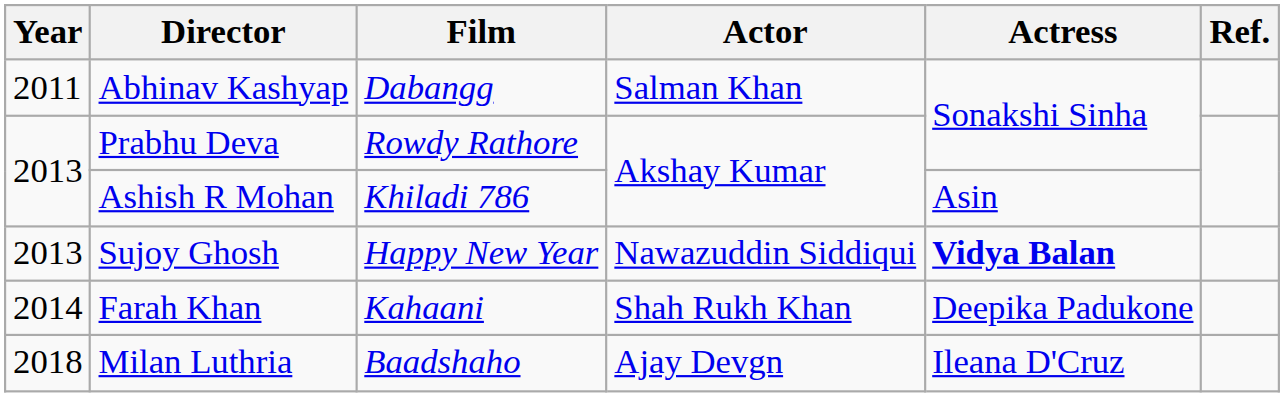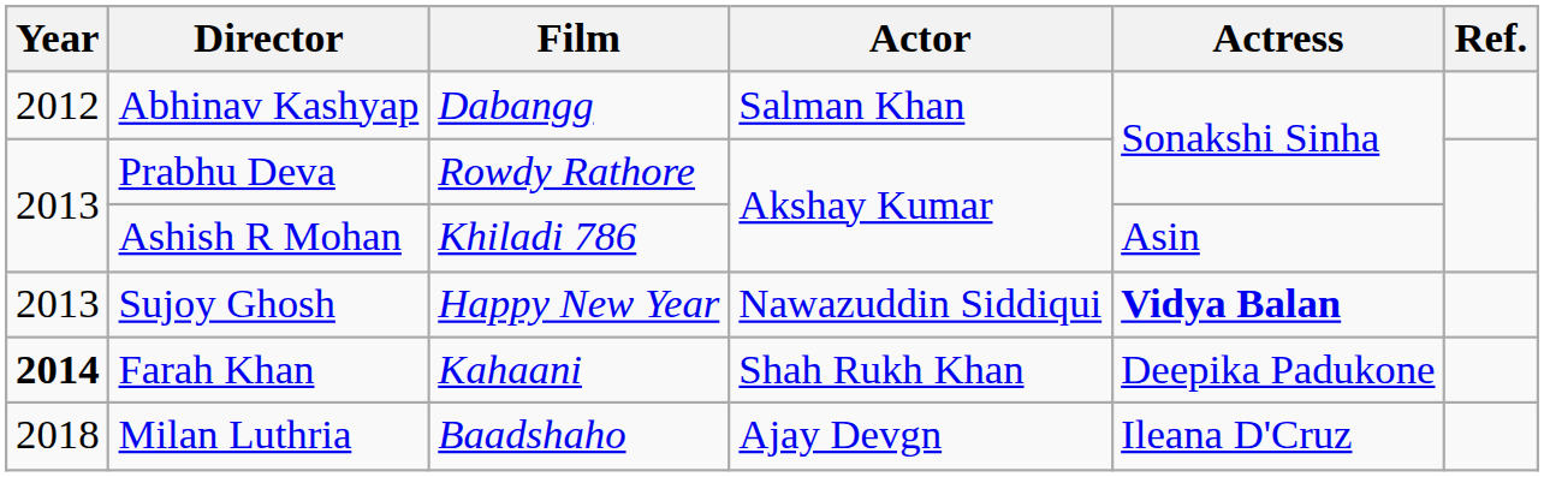Abhinav Kashyap | Year: 2011 -> 2012
Farah Khan | Year: normal -> bold
